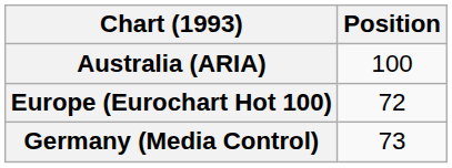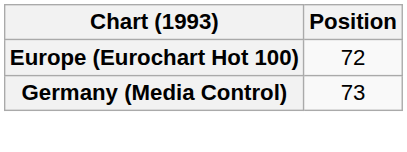- row: Australia (ARIA) | 100
